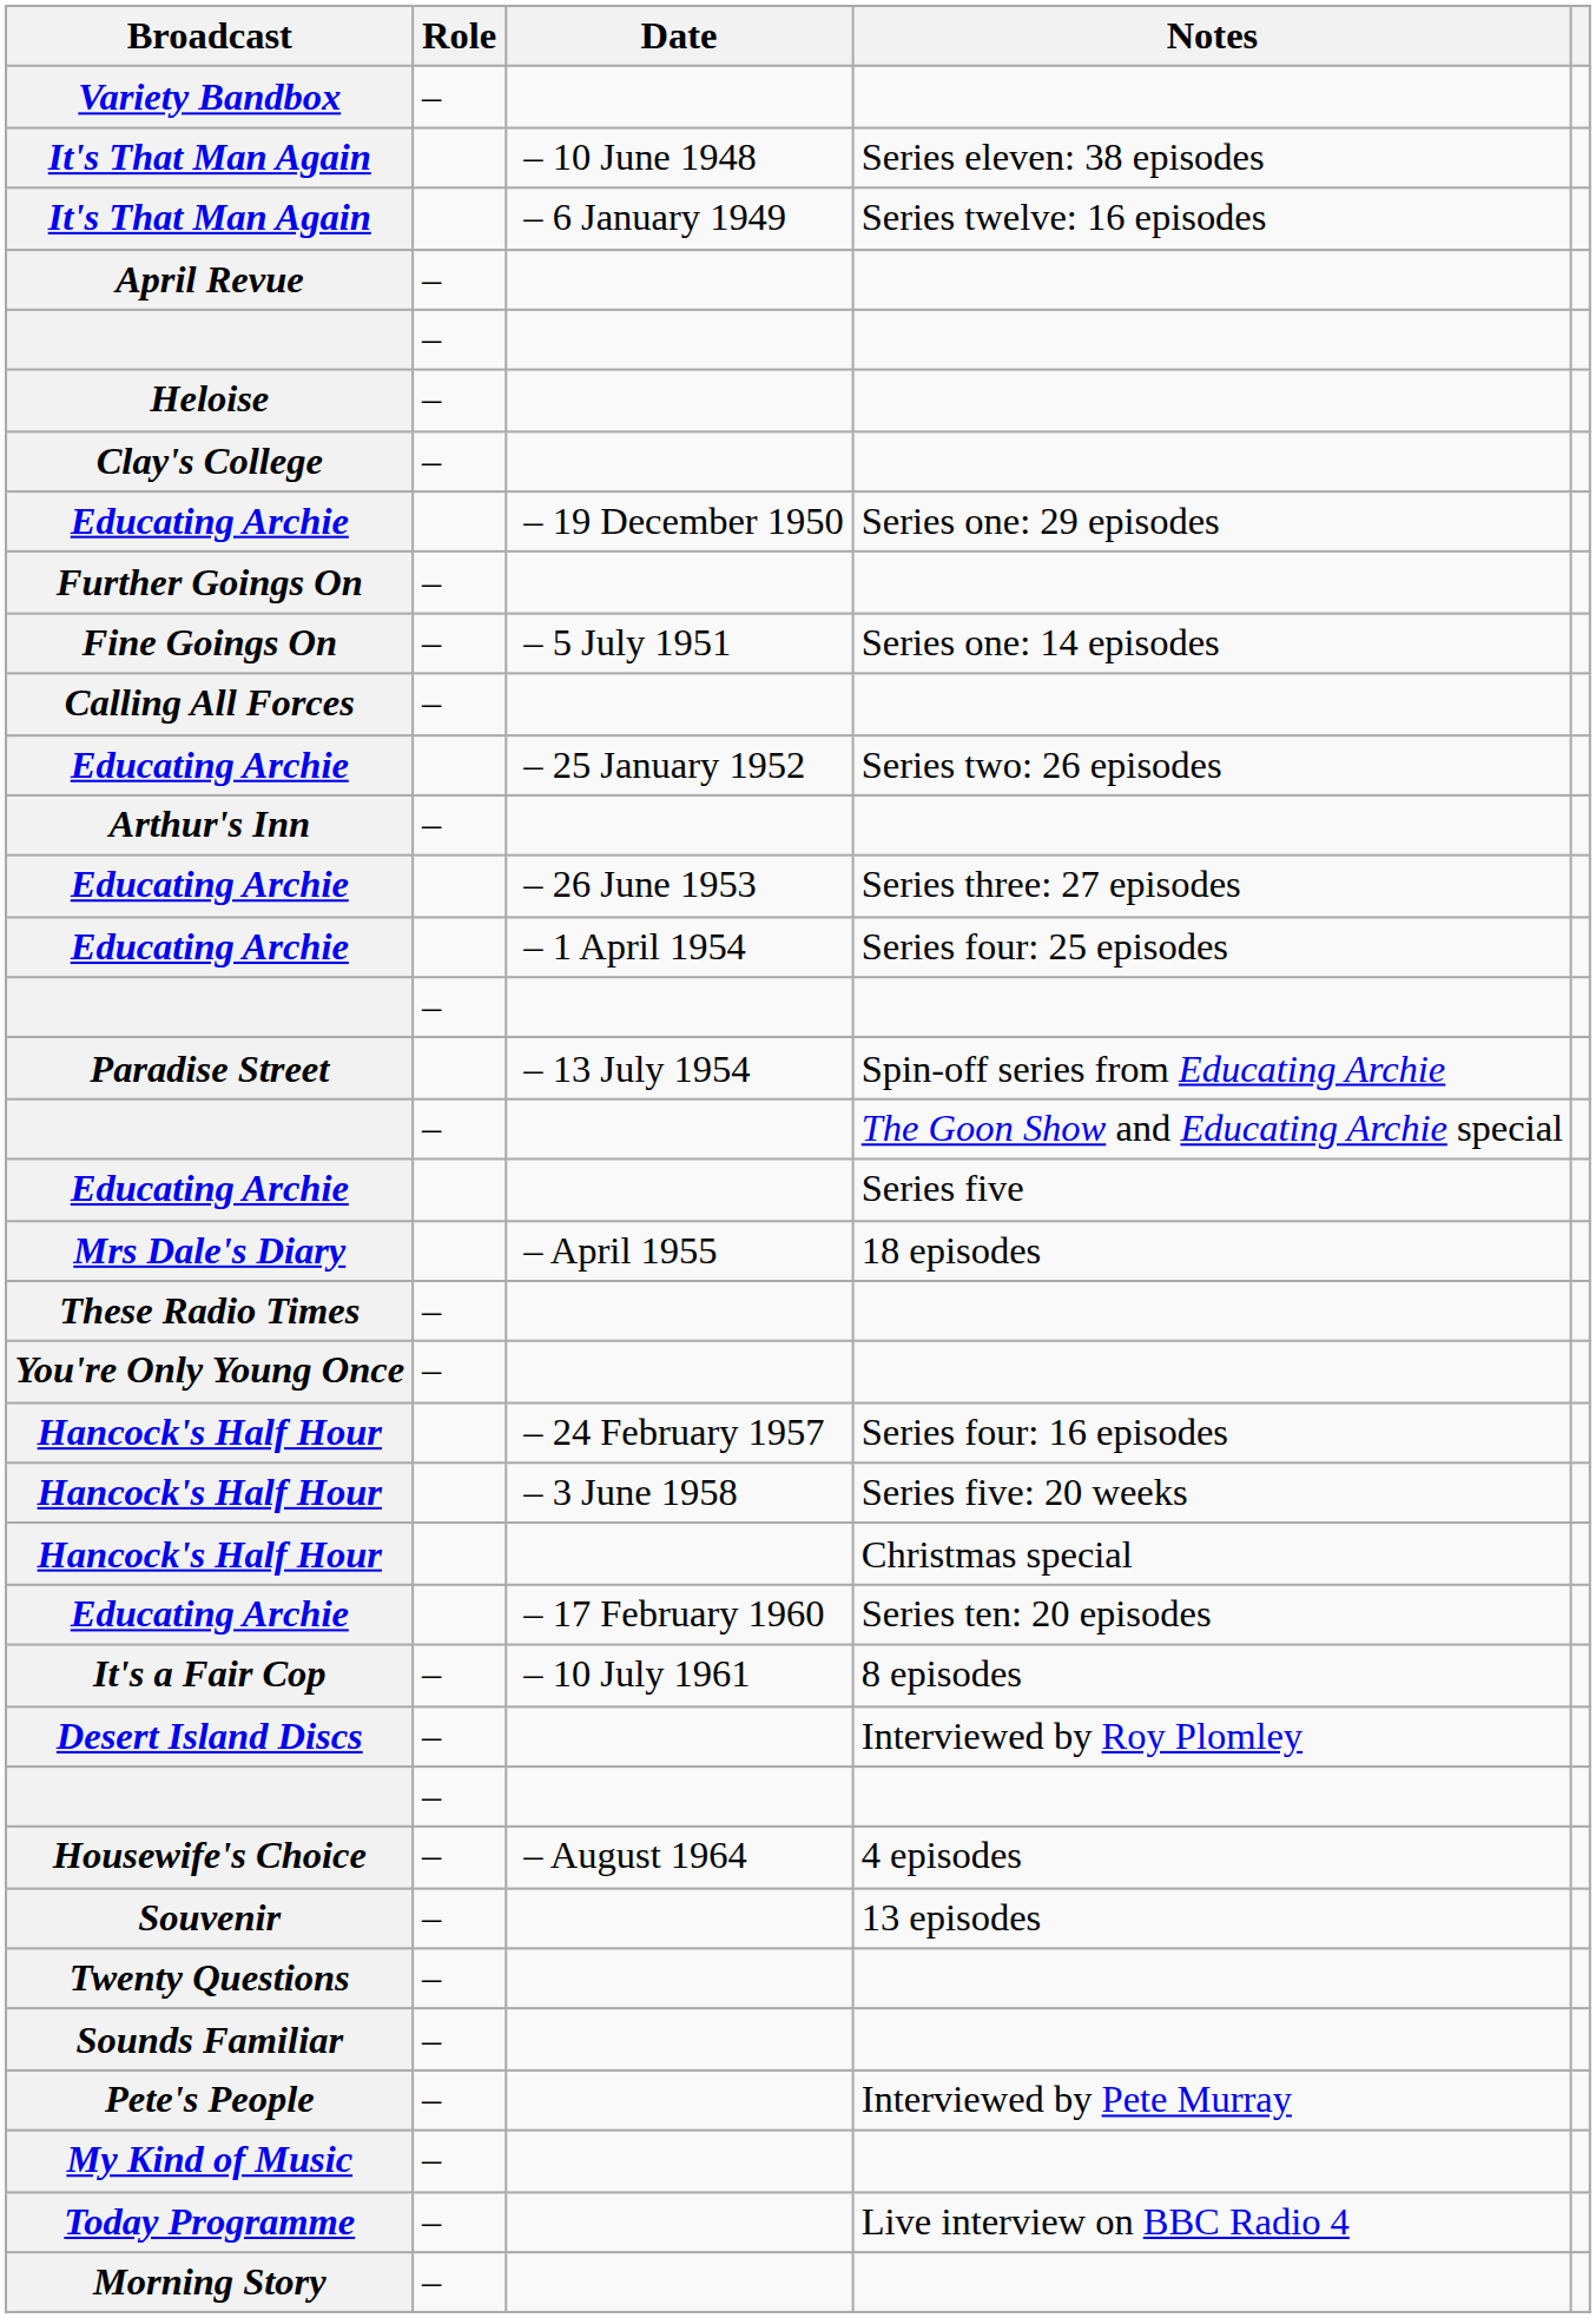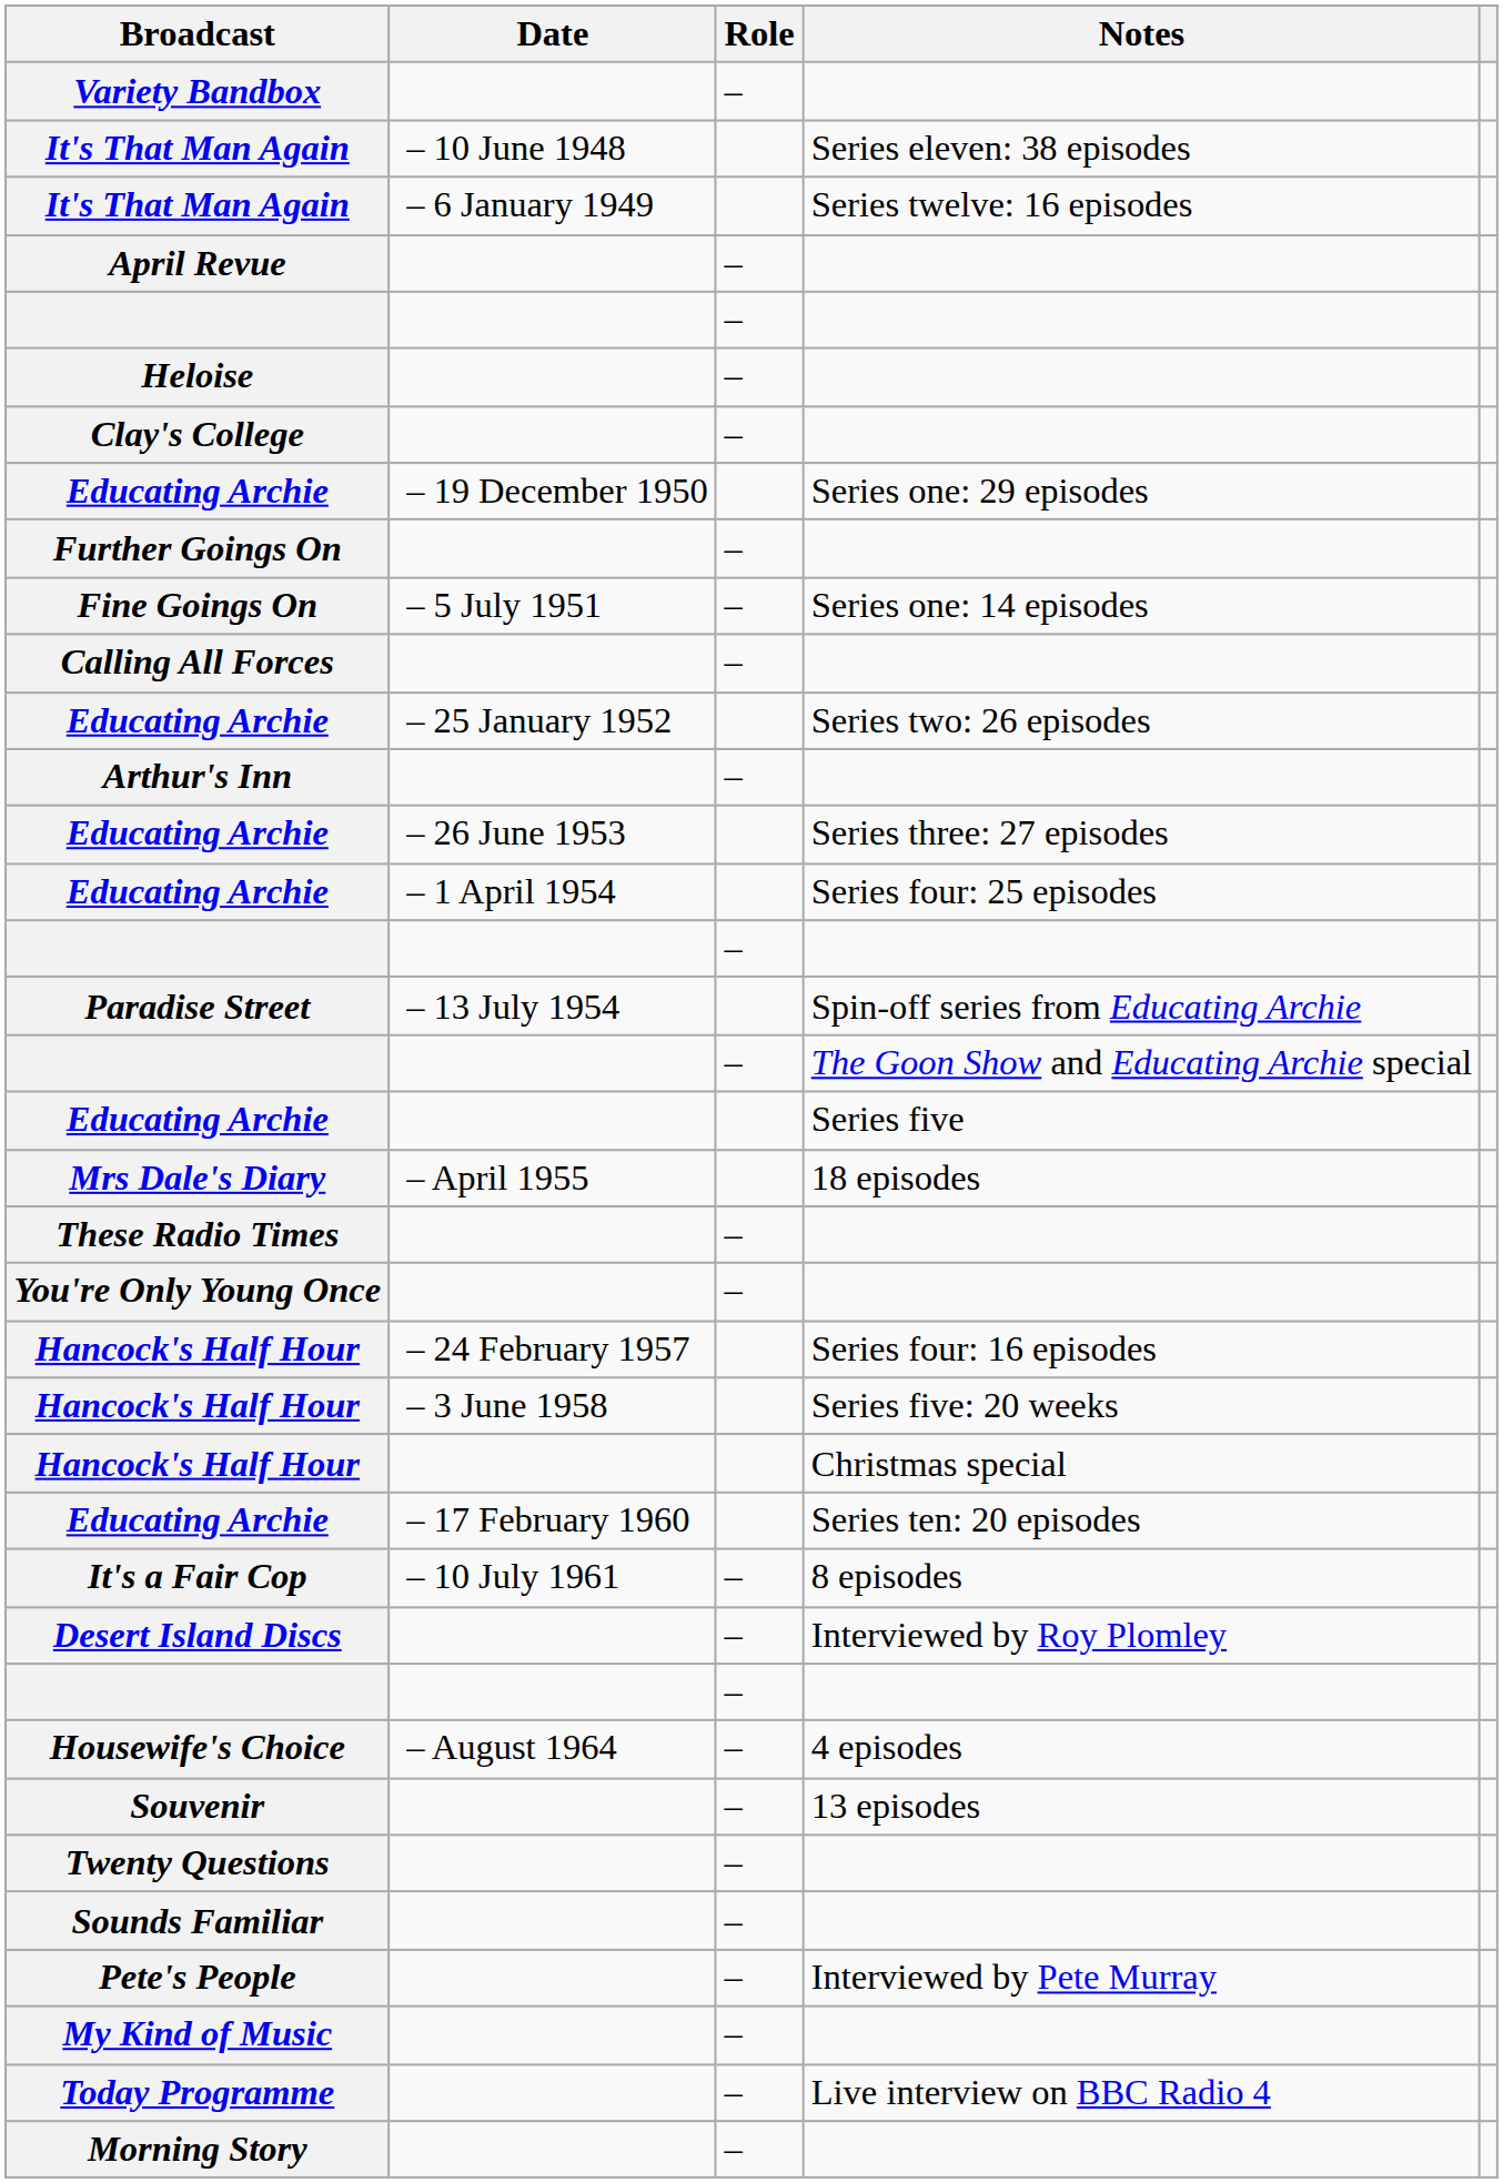columns swapped: Date <-> Role
